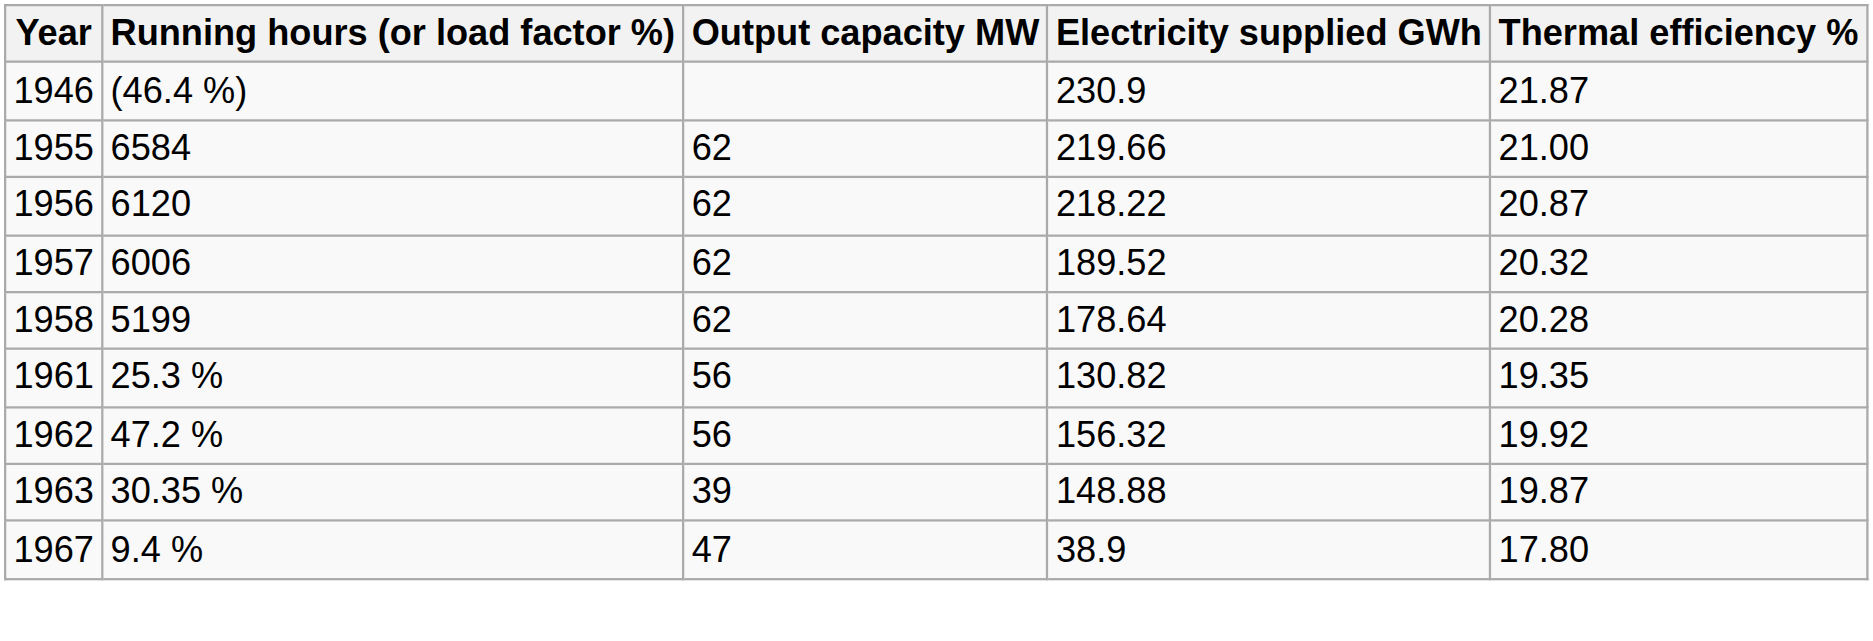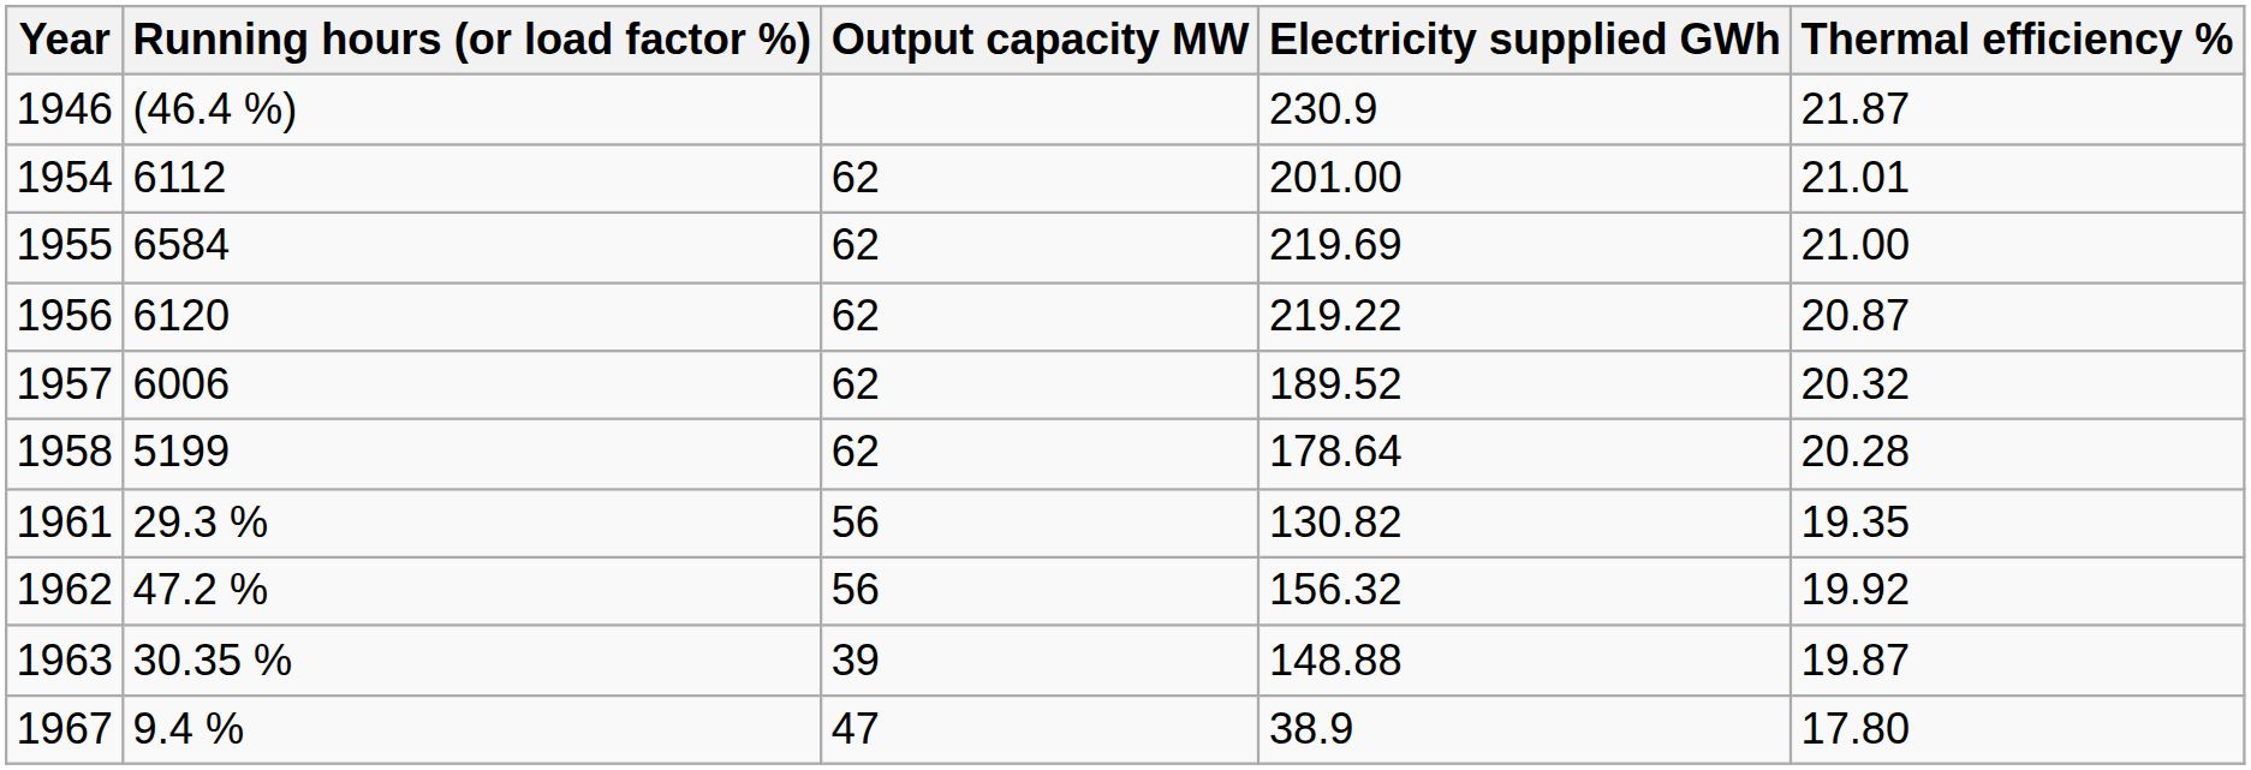+ row: 1954 | 6112 | 62 | 201.00 | 21.01
1955 | Electricity supplied GWh: 219.66 -> 219.69
1956 | Electricity supplied GWh: 218.22 -> 219.22
1961 | Running hours (or load factor %): 25.3 % -> 29.3 %
